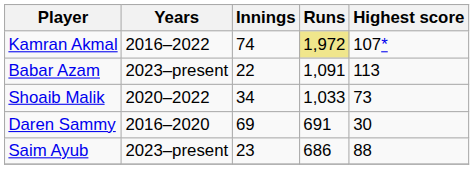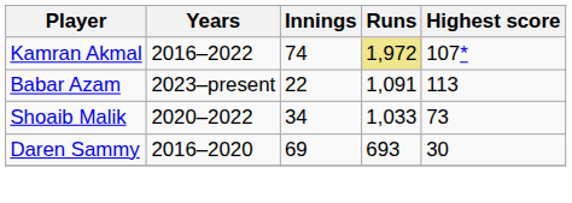Daren Sammy | Runs: 691 -> 693
- row: Saim Ayub | 2023–present | 23 | 686 | 88
